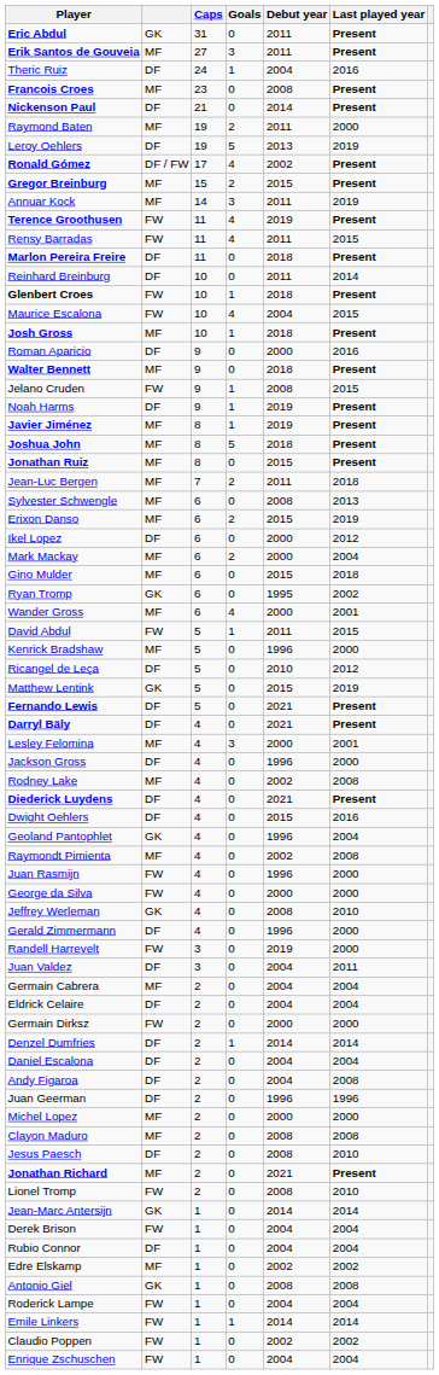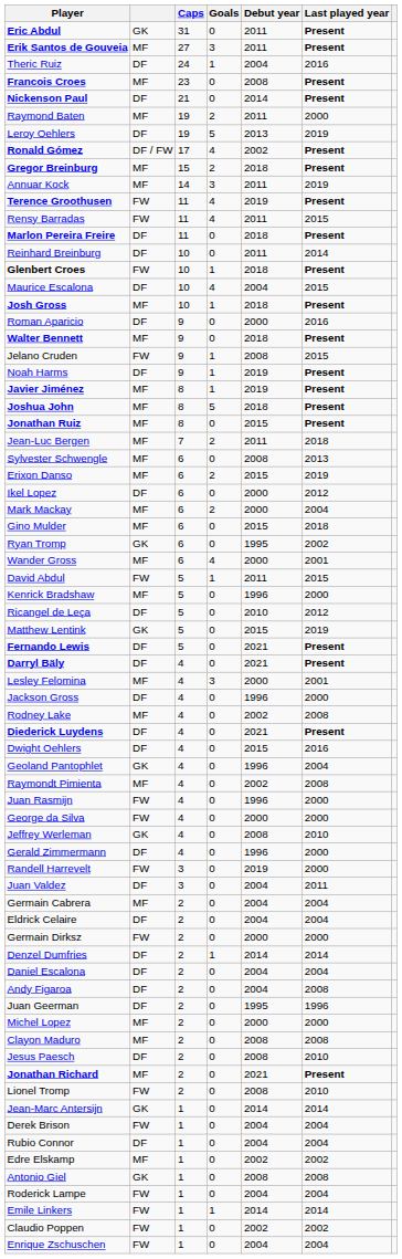Gregor Breinburg | Debut year: 2015 -> 2018
Maurice Escalona | column 2: FW -> DF
Juan Geerman | Debut year: 1996 -> 1995
